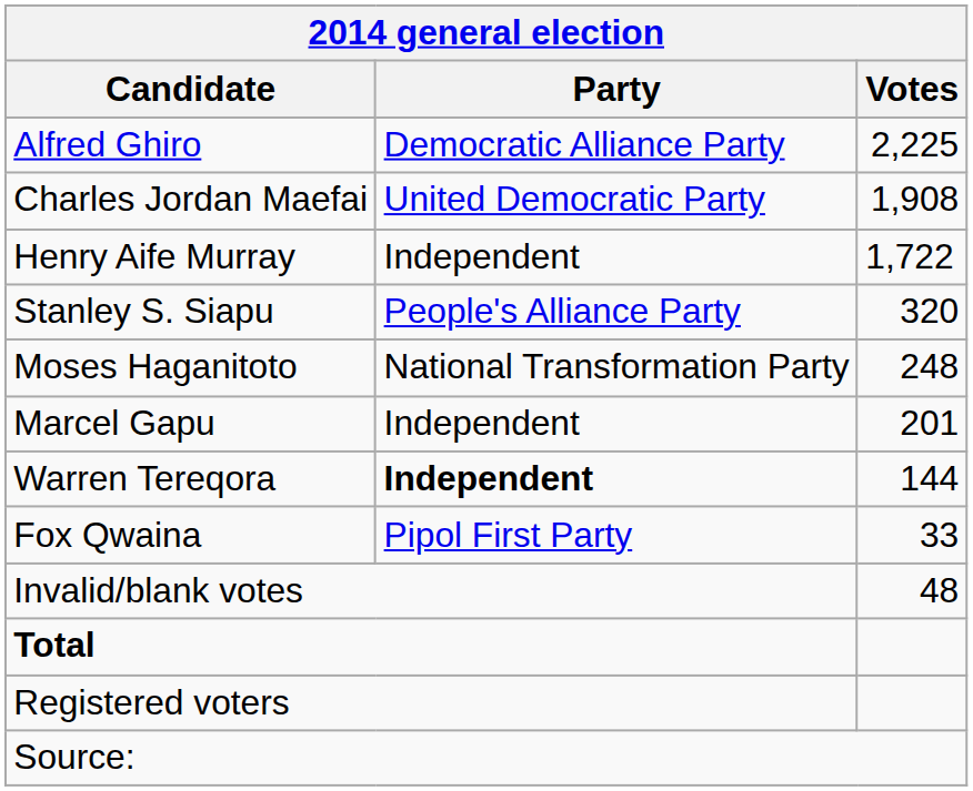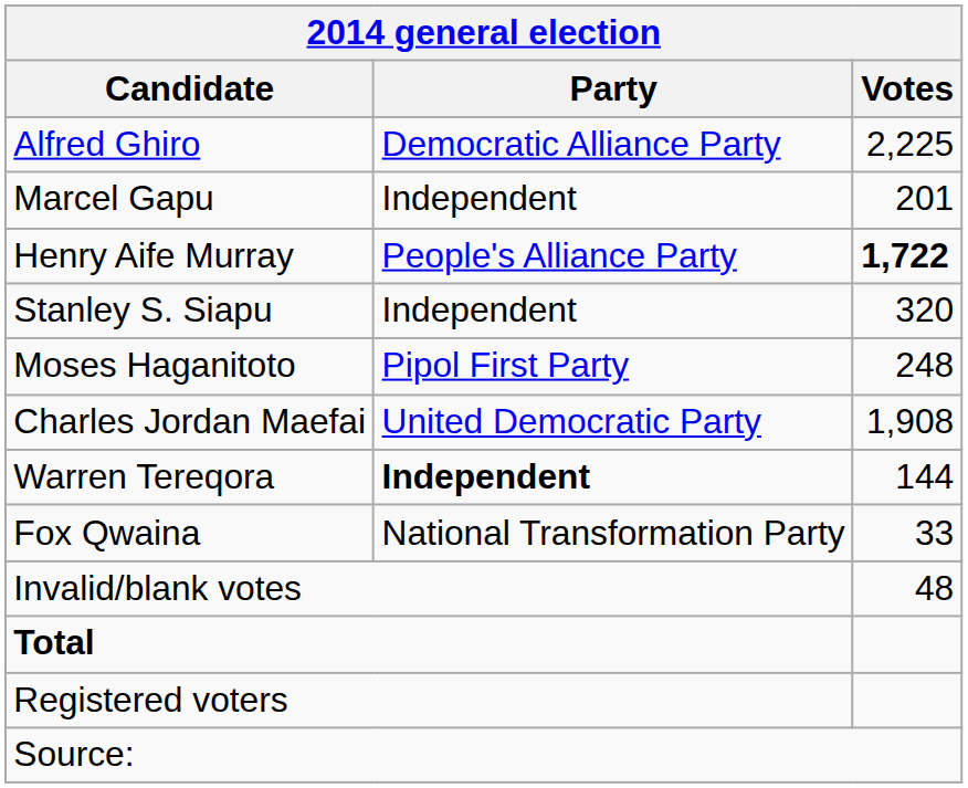rows swapped: Charles Jordan Maefai <-> Marcel Gapu
Henry Aife Murray | Party: Independent -> People's Alliance Party
Henry Aife Murray | Votes: normal -> bold
Stanley S. Siapu | Party: People's Alliance Party -> Independent
Moses Haganitoto | Party: National Transformation Party -> Pipol First Party
Fox Qwaina | Party: Pipol First Party -> National Transformation Party
